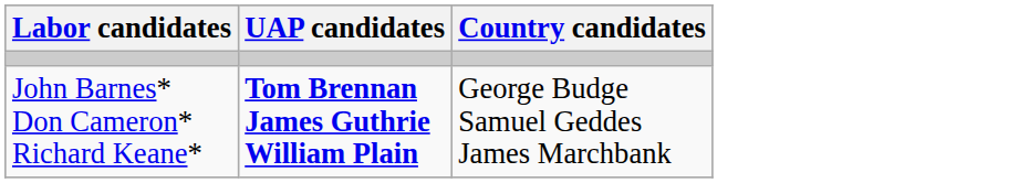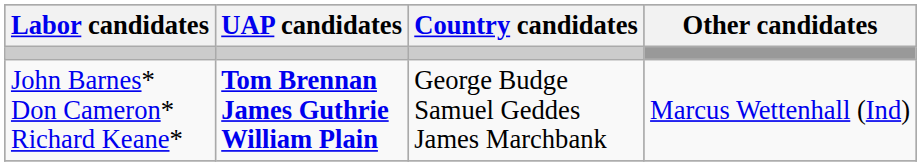+ column: Other candidates | Marcus Wettenhall (Ind)
